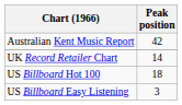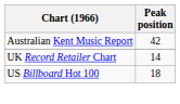- row: US Billboard Easy Listening | 3
